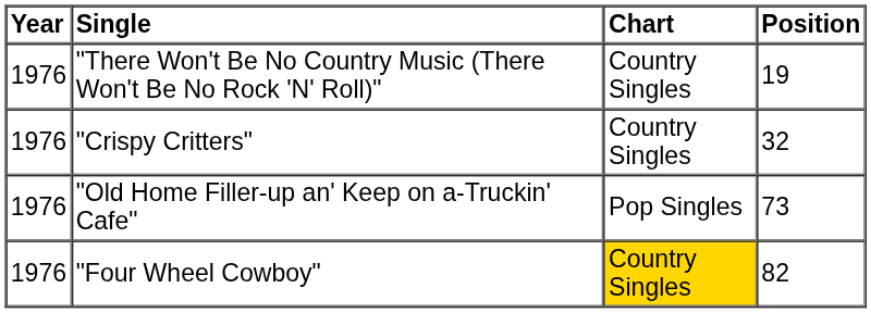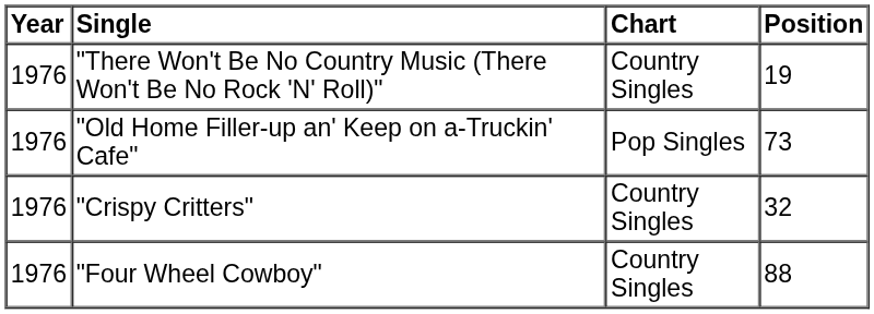rows swapped: "Old Home Filler-up an' Keep on a-Truckin' Cafe" <-> "Crispy Critters"
"Four Wheel Cowboy" | Chart: gold background -> no background
"Four Wheel Cowboy" | Position: 82 -> 88
